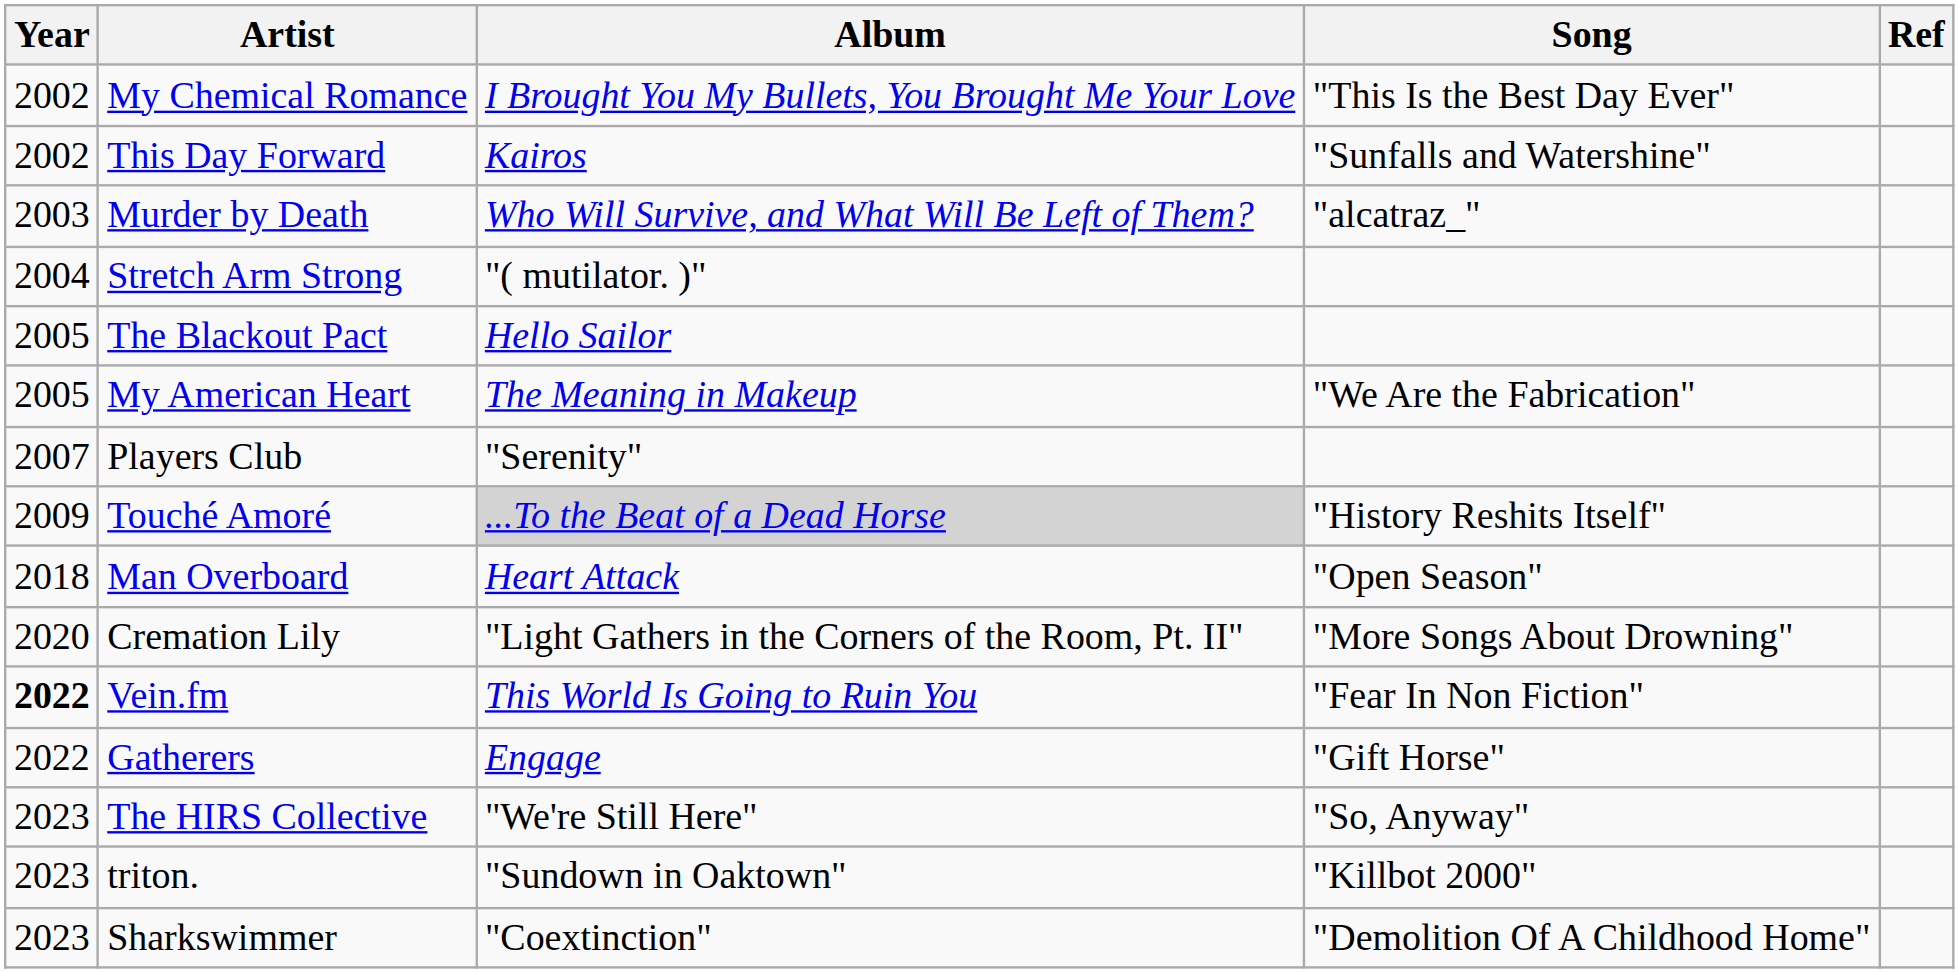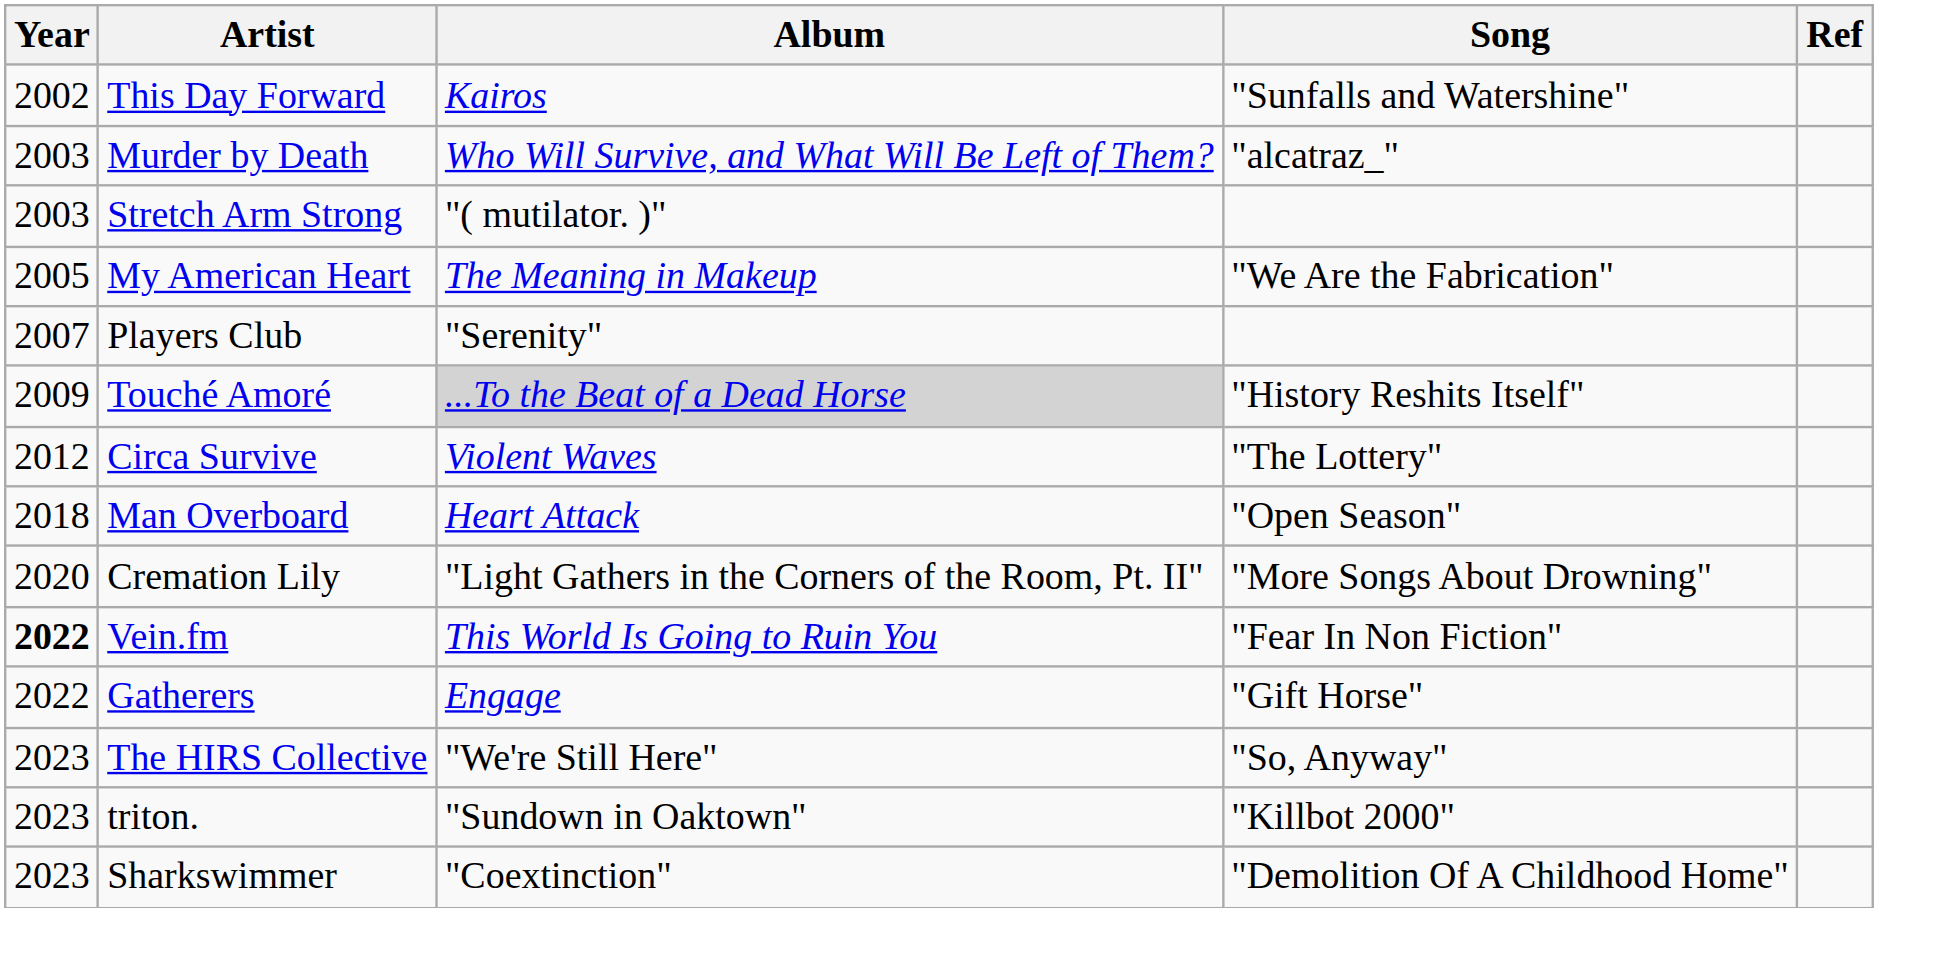- row: 2002 | My Chemical Romance | I Brought You My Bullets, You Brought Me Your Love | "This Is the Best Day Ever"
Stretch Arm Strong | Year: 2004 -> 2003
- row: 2005 | The Blackout Pact | Hello Sailor
+ row: 2012 | Circa Survive | Violent Waves | "The Lottery"
